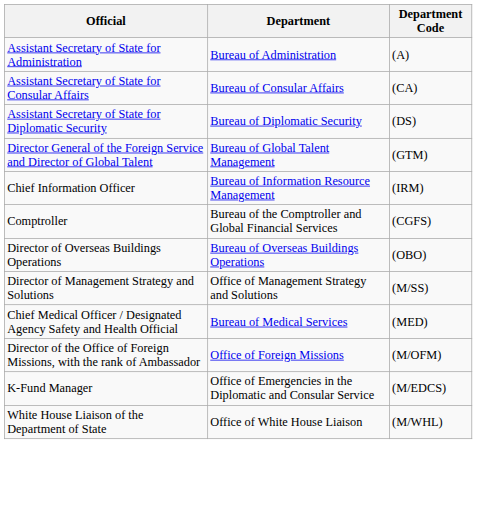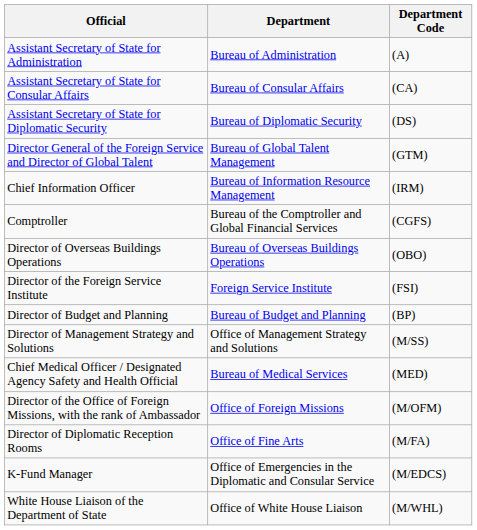+ row: Director of the Foreign Service Institute | Foreign Service Institute | (FSI)
+ row: Director of Budget and Planning | Bureau of Budget and Planning | (BP)
+ row: Director of Diplomatic Reception Rooms | Office of Fine Arts | (M/FA)
